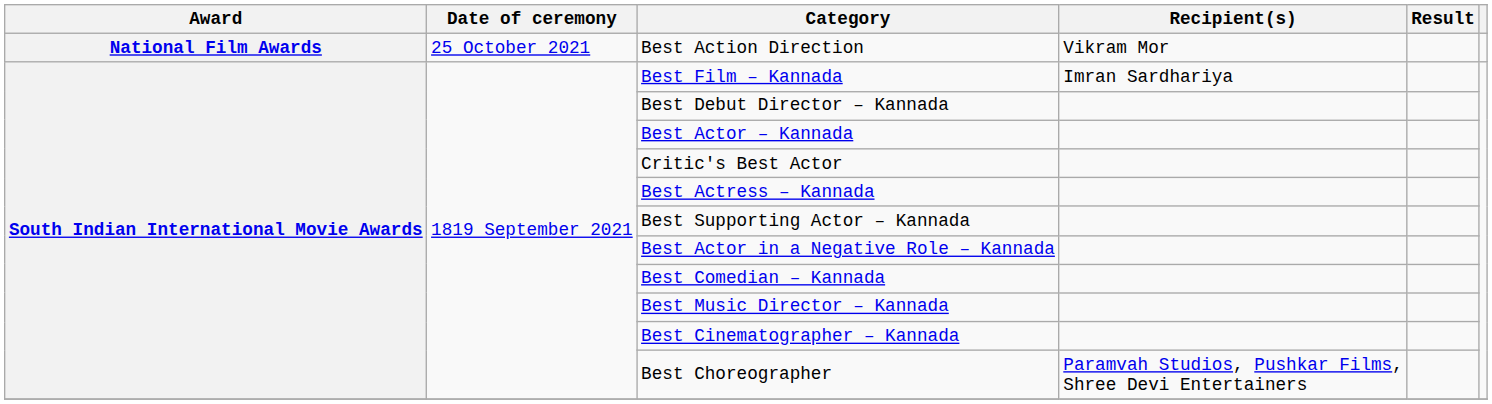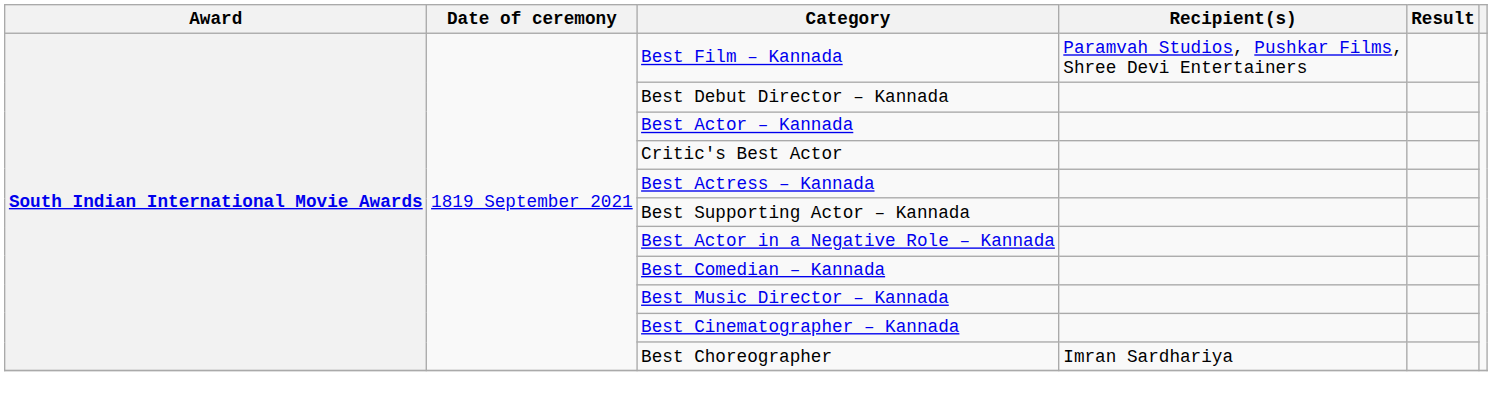- row: National Film Awards | 25 October 2021 | Best Action Direction | Vikram Mor
Best Film – Kannada | Recipient(s): Imran Sardhariya -> Paramvah Studios, Pushkar Films, Shree Devi Entertainers
Best Choreographer | Recipient(s): Paramvah Studios, Pushkar Films, Shree Devi Entertainers -> Imran Sardhariya
